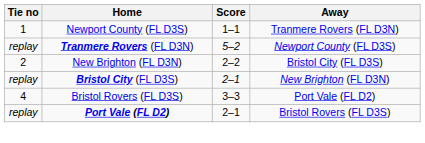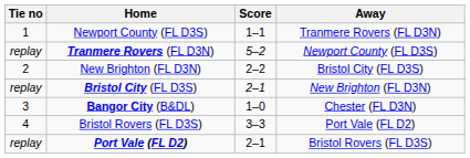+ row: 3 | Bangor City (B&DL) | 1–0 | Chester (FL D3N)
